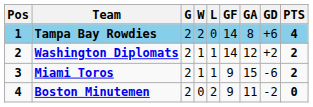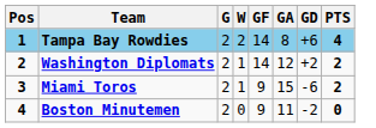- column: L | 0 | 1 | 1 | 2
